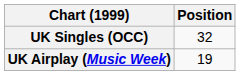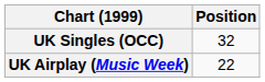UK Airplay (Music Week) | Position: 19 -> 22
